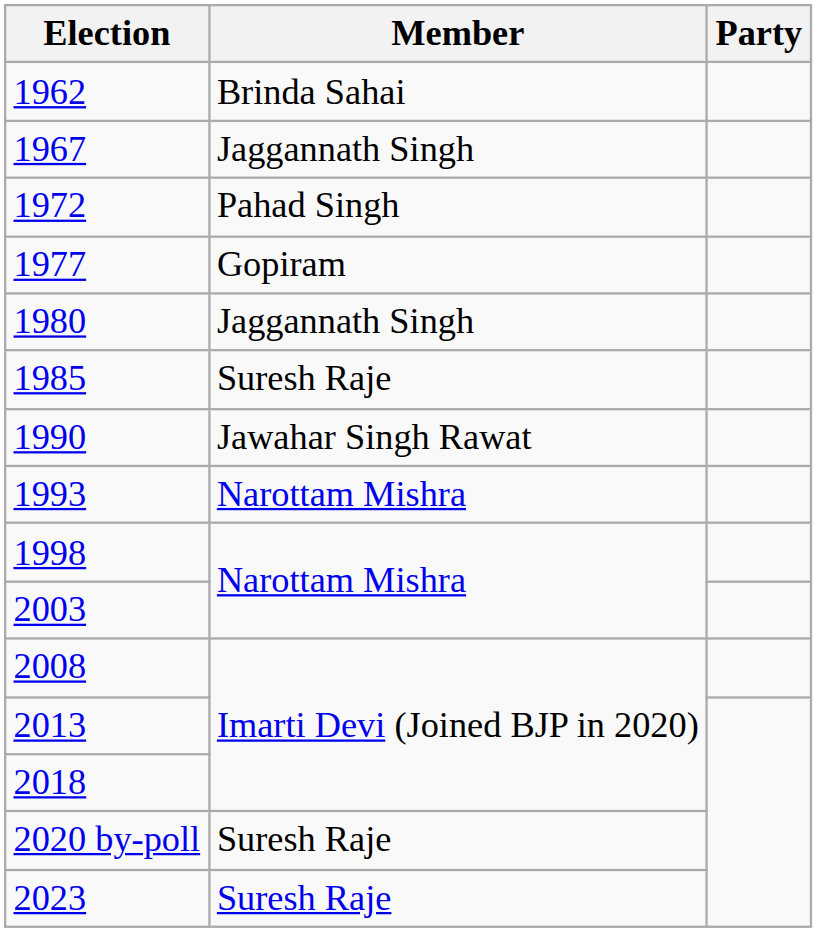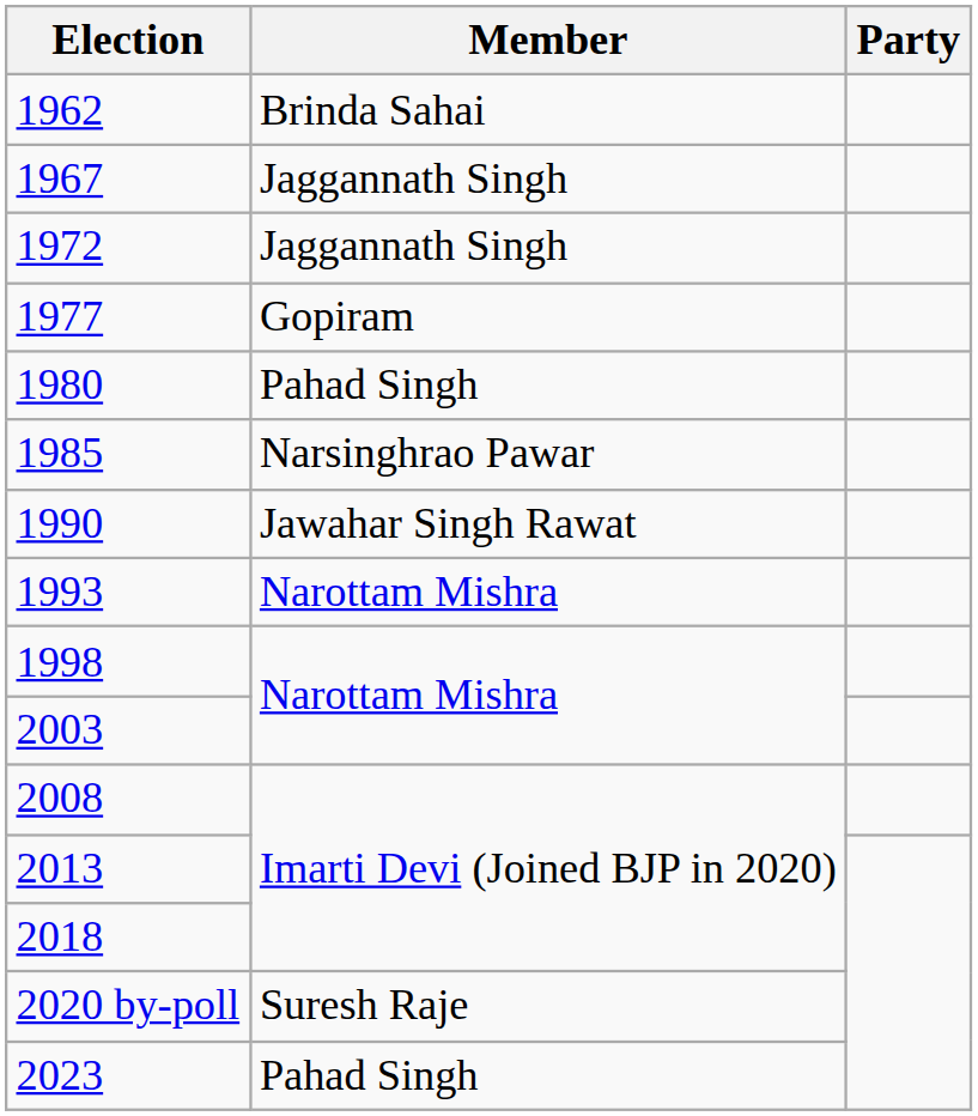1972 | Member: Pahad Singh -> Jaggannath Singh
1980 | Member: Jaggannath Singh -> Pahad Singh
1985 | Member: Suresh Raje -> Narsinghrao Pawar
2023 | Member: Suresh Raje -> Pahad Singh
